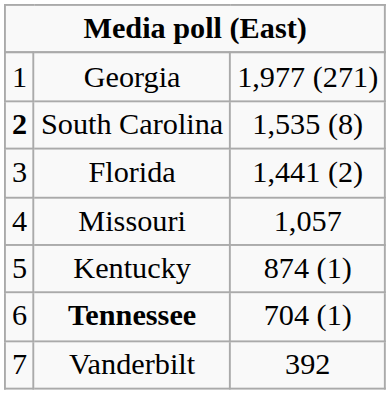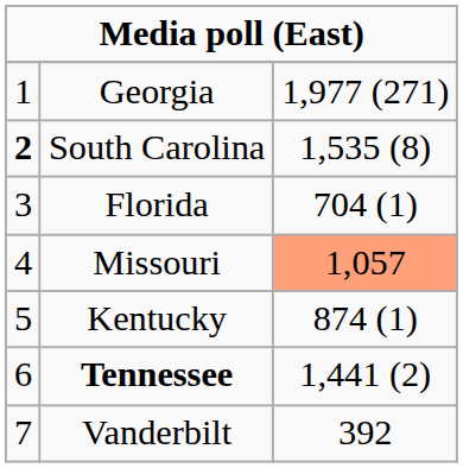Florida | column 3: 1,441 (2) -> 704 (1)
Missouri | column 3: no background -> lightsalmon background
Tennessee | column 3: 704 (1) -> 1,441 (2)
